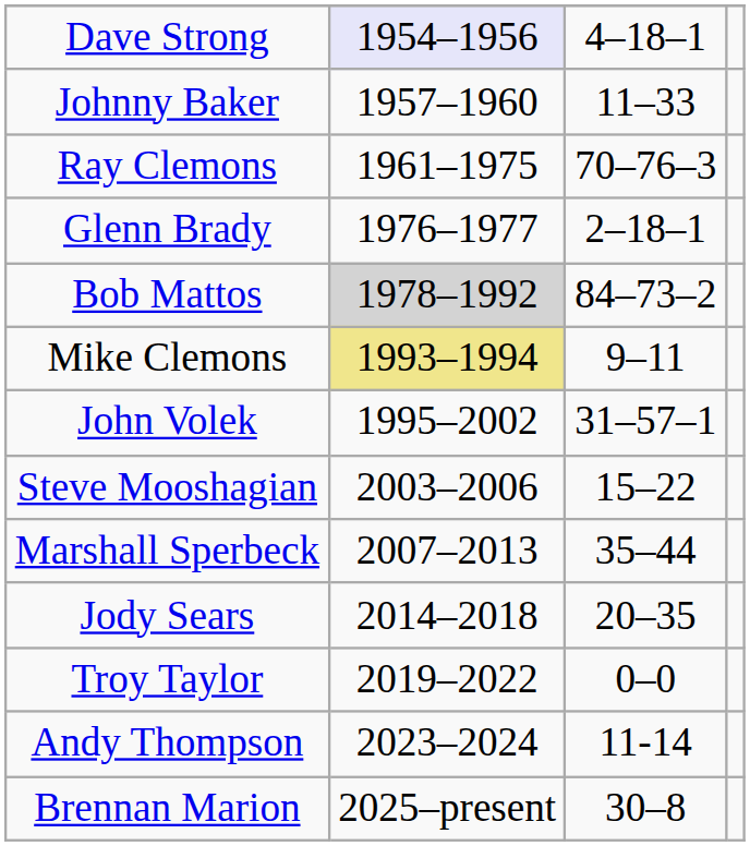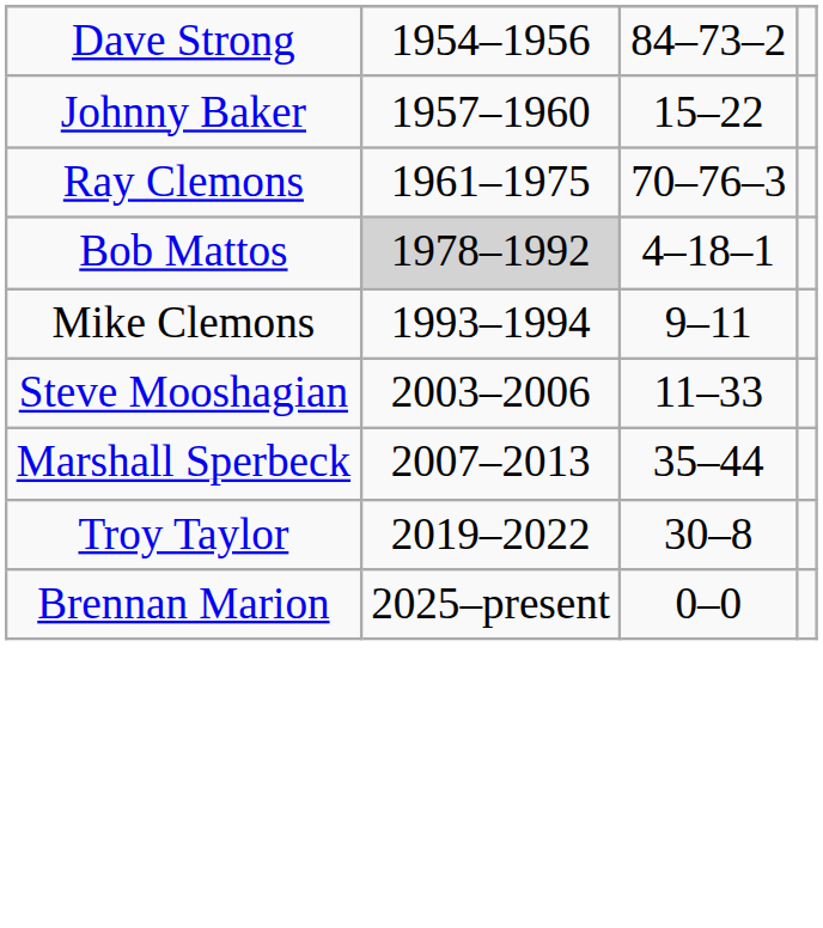Dave Strong | column 2: lavender background -> no background
Dave Strong | column 3: 4–18–1 -> 84–73–2
Johnny Baker | column 3: 11–33 -> 15–22
- row: Glenn Brady | 1976–1977 | 2–18–1
Bob Mattos | column 3: 84–73–2 -> 4–18–1
Mike Clemons | column 2: khaki background -> no background
- row: John Volek | 1995–2002 | 31–57–1
Steve Mooshagian | column 3: 15–22 -> 11–33
- row: Jody Sears | 2014–2018 | 20–35
Troy Taylor | column 3: 0–0 -> 30–8
- row: Andy Thompson | 2023–2024 | 11-14
Brennan Marion | column 3: 30–8 -> 0–0
